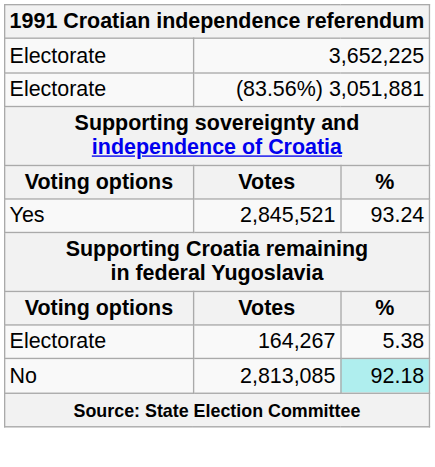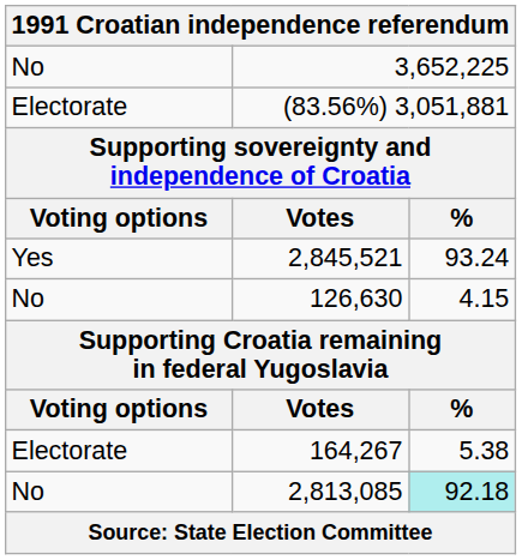3,652,225 | column 1: Electorate -> No
+ row: No | 126,630 | 4.15
